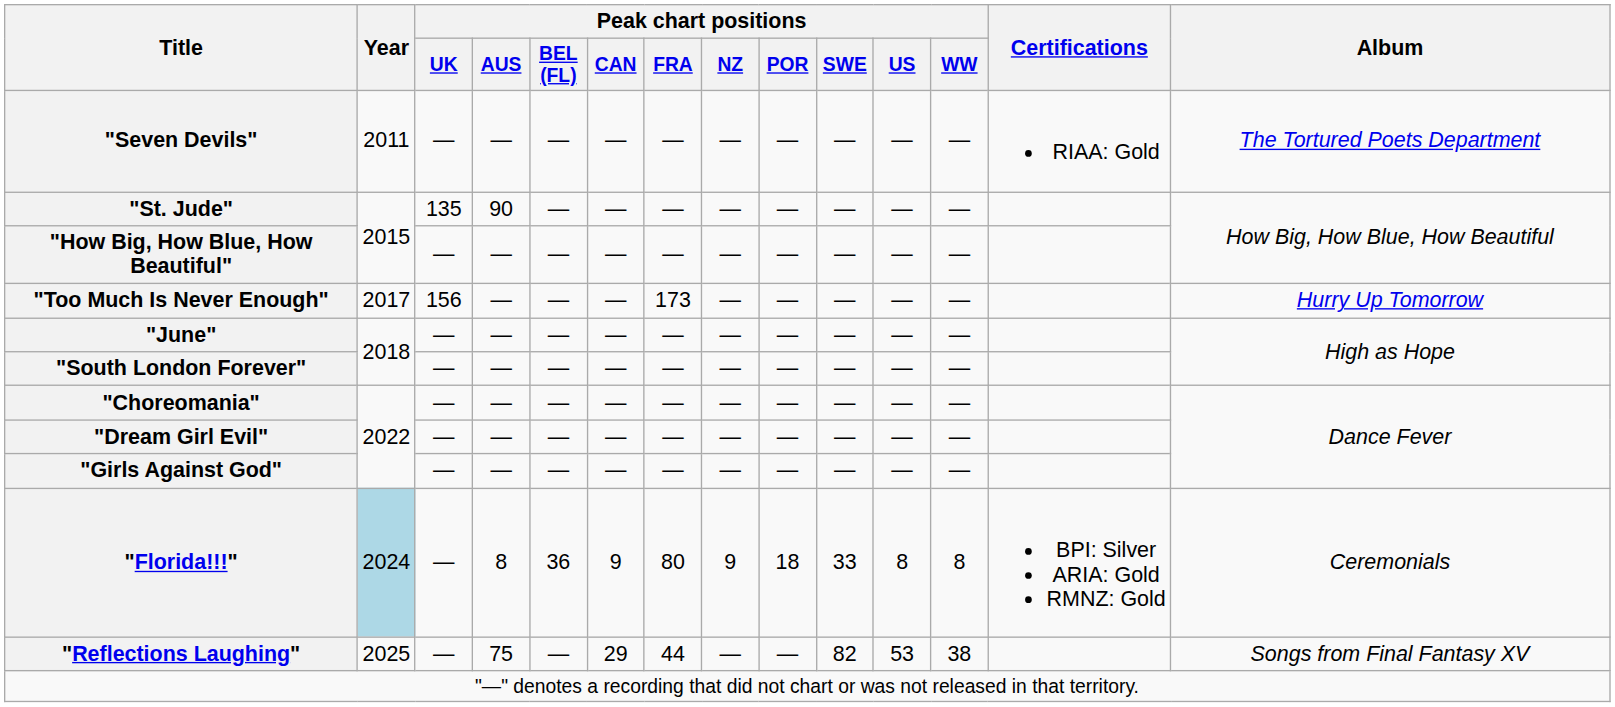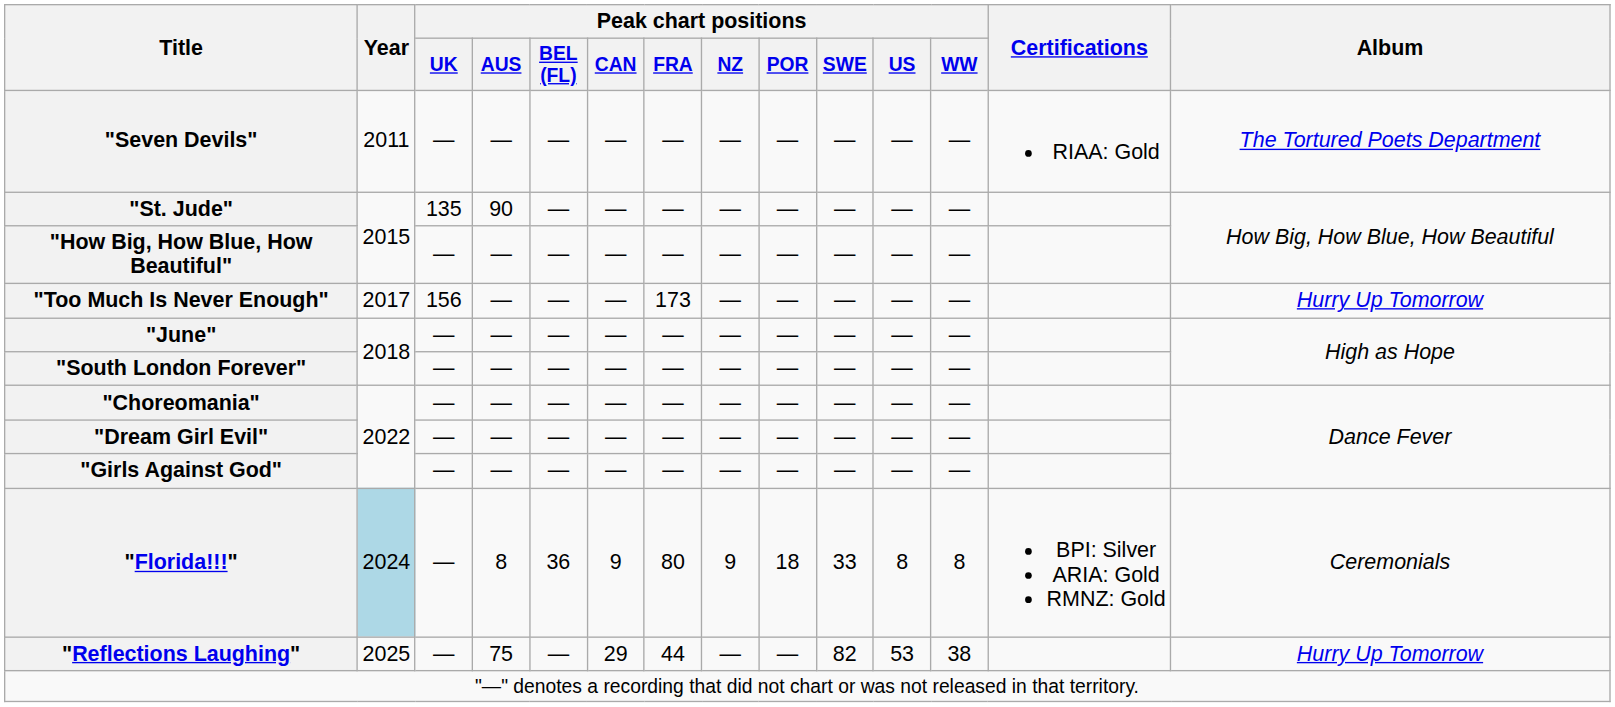"Reflections Laughing" | Album: Songs from Final Fantasy XV -> Hurry Up Tomorrow
